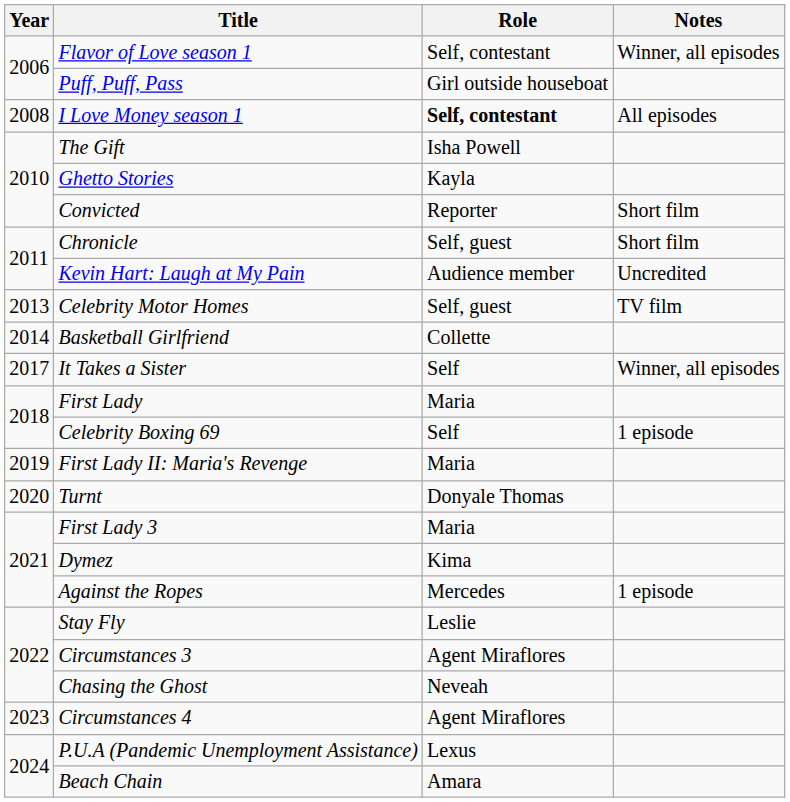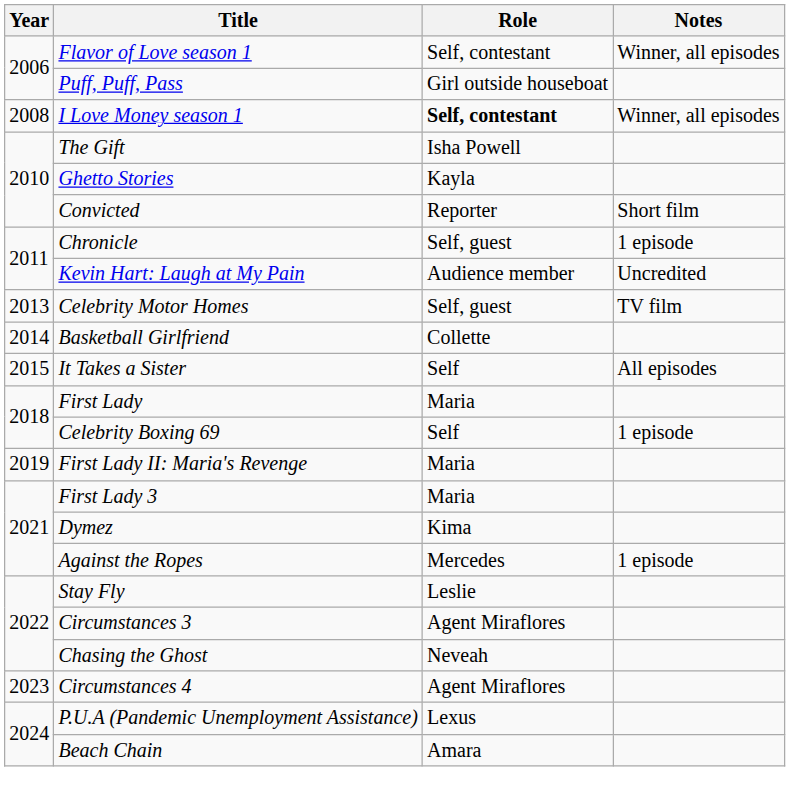I Love Money season 1 | Notes: All episodes -> Winner, all episodes
Chronicle | Notes: Short film -> 1 episode
It Takes a Sister | Year: 2017 -> 2015
It Takes a Sister | Notes: Winner, all episodes -> All episodes
- row: 2020 | Turnt | Donyale Thomas
